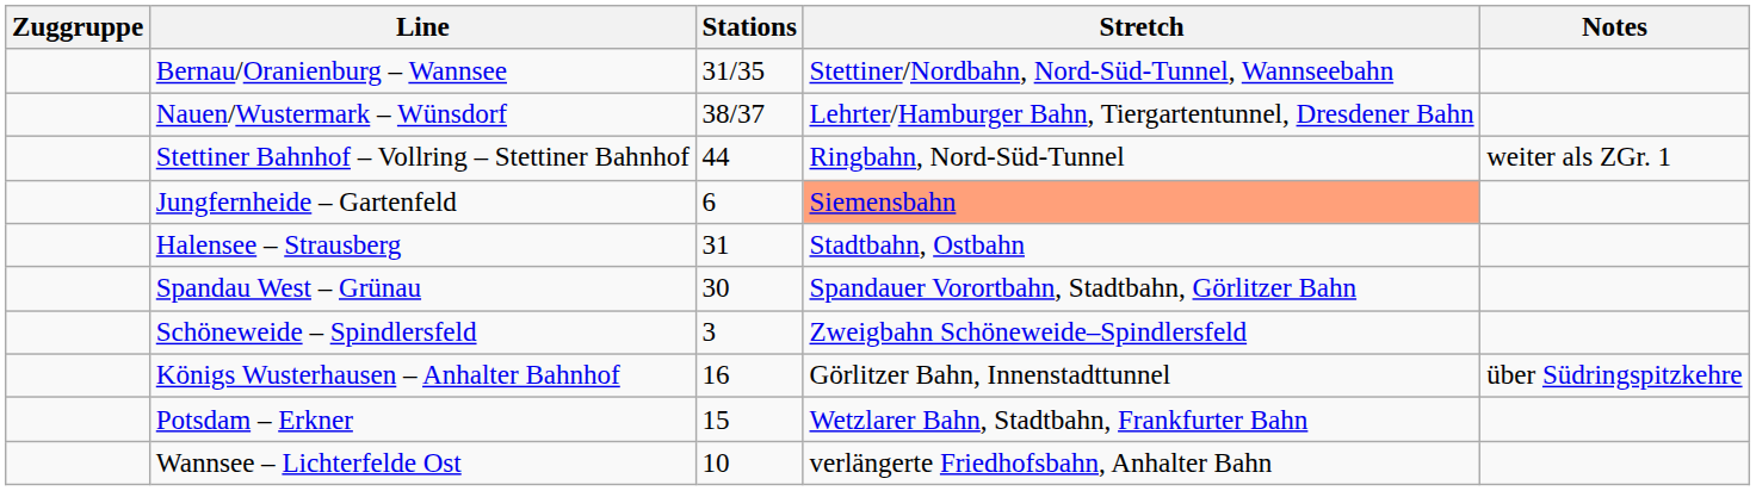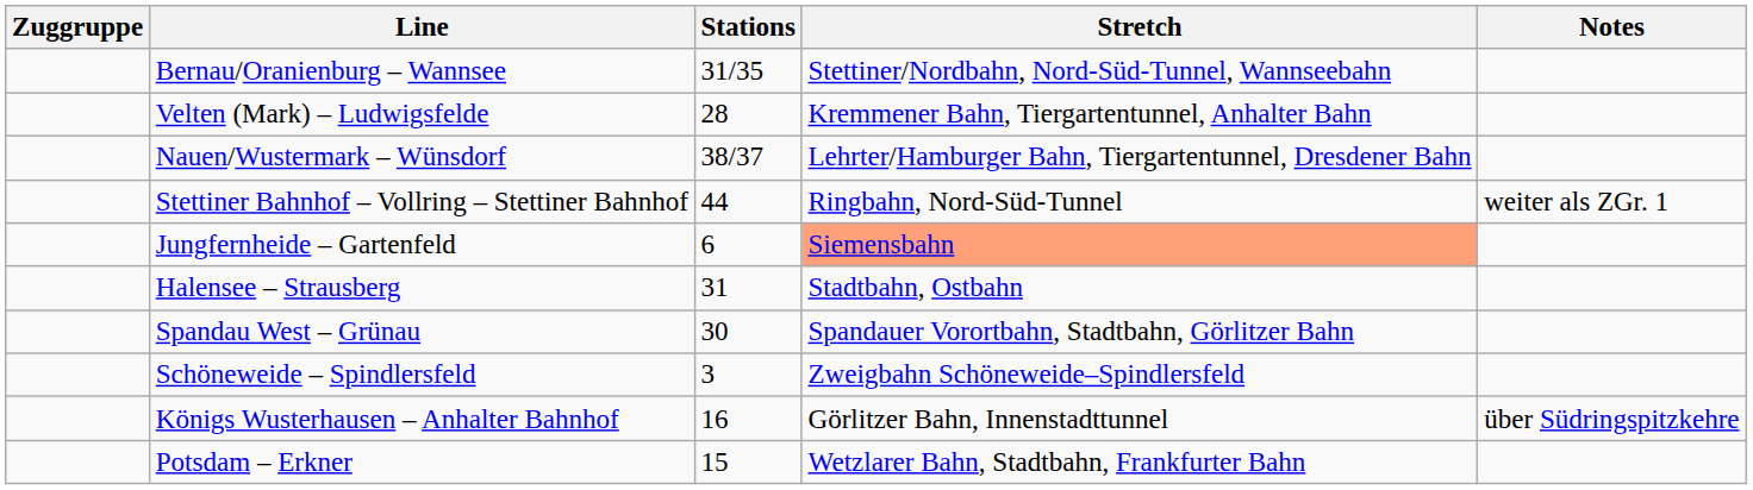+ row: Velten (Mark) – Ludwigsfelde | 28 | Kremmener Bahn, Tiergartentunnel, Anhalter Bahn
- row: Wannsee – Lichterfelde Ost | 10 | verlängerte Friedhofsbahn, Anhalter Bahn
